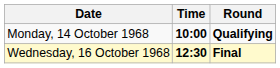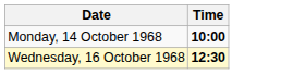- column: Round | Qualifying | Final
